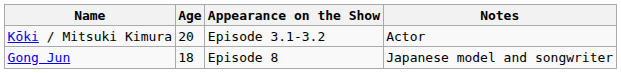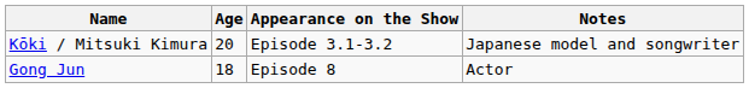Kōki / Mitsuki Kimura | Notes: Actor -> Japanese model and songwriter
Gong Jun | Notes: Japanese model and songwriter -> Actor
